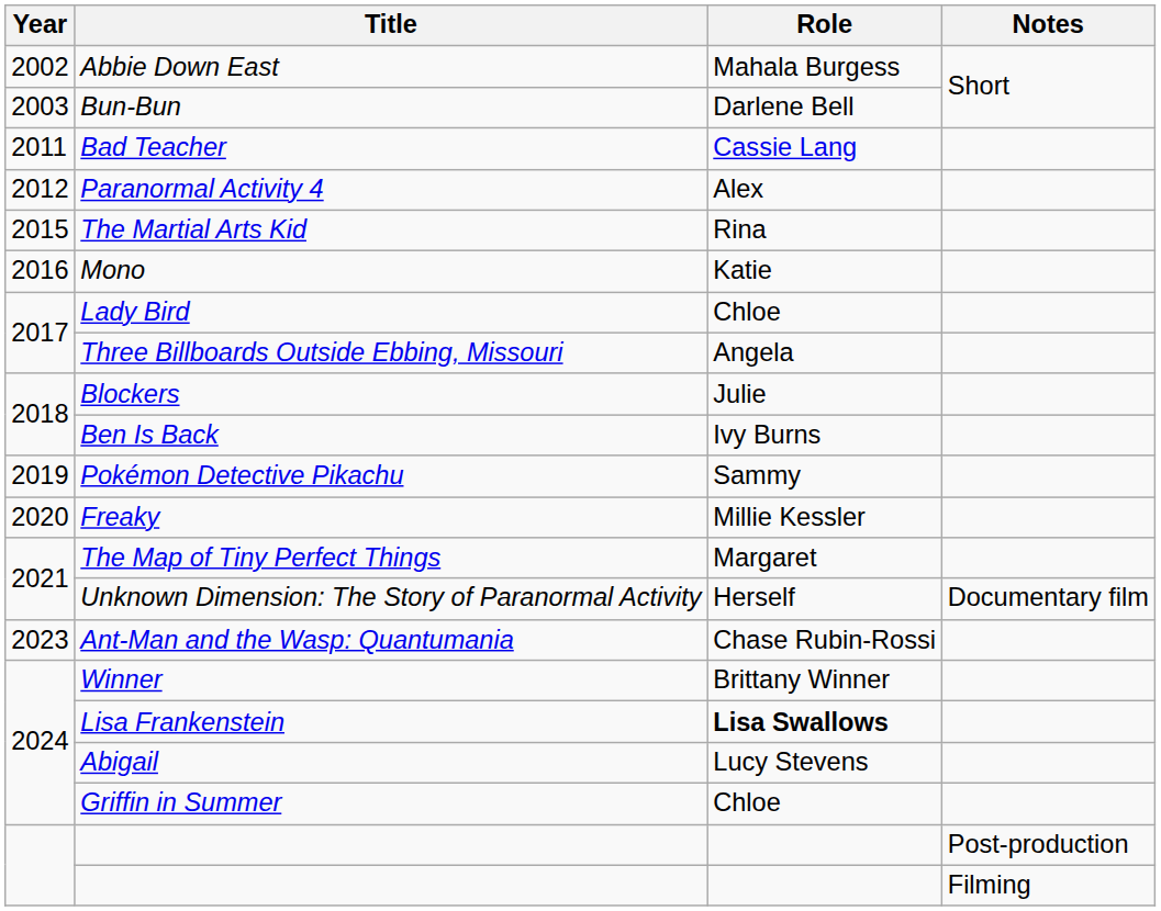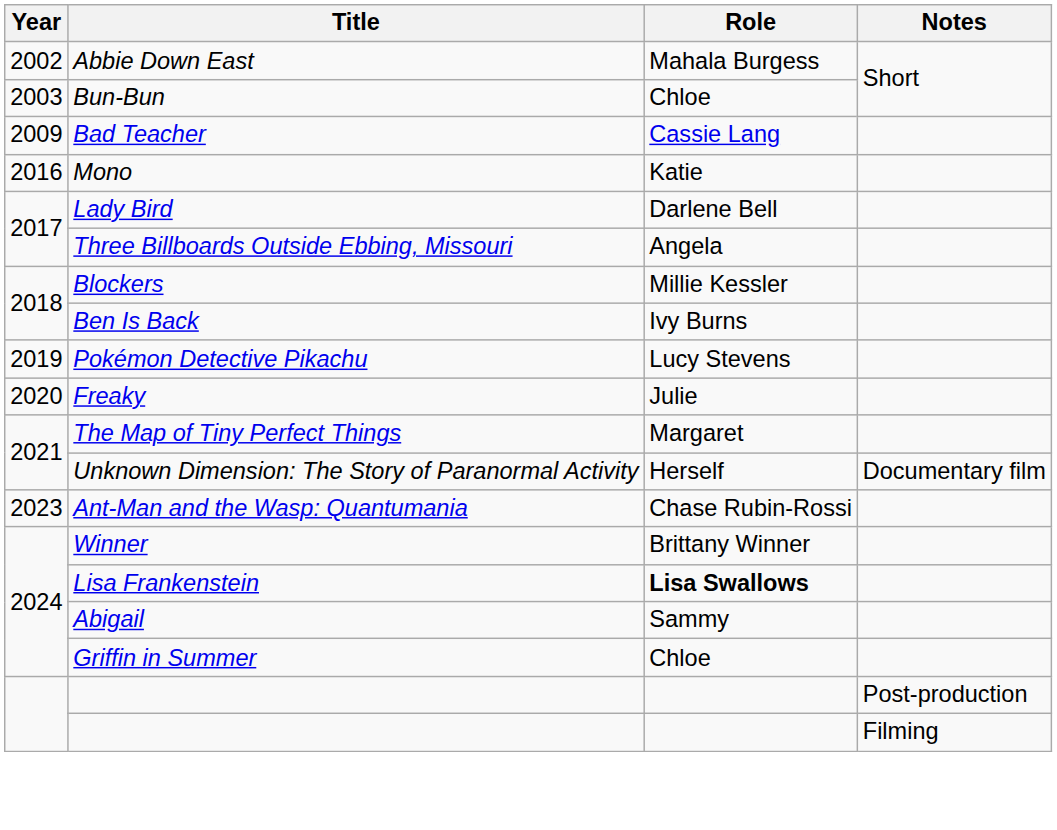Bun-Bun | Role: Darlene Bell -> Chloe
Bad Teacher | Year: 2011 -> 2009
- row: 2012 | Paranormal Activity 4 | Alex
- row: 2015 | The Martial Arts Kid | Rina
Lady Bird | Role: Chloe -> Darlene Bell
Blockers | Role: Julie -> Millie Kessler
Pokémon Detective Pikachu | Role: Sammy -> Lucy Stevens
Freaky | Role: Millie Kessler -> Julie
Abigail | Role: Lucy Stevens -> Sammy
